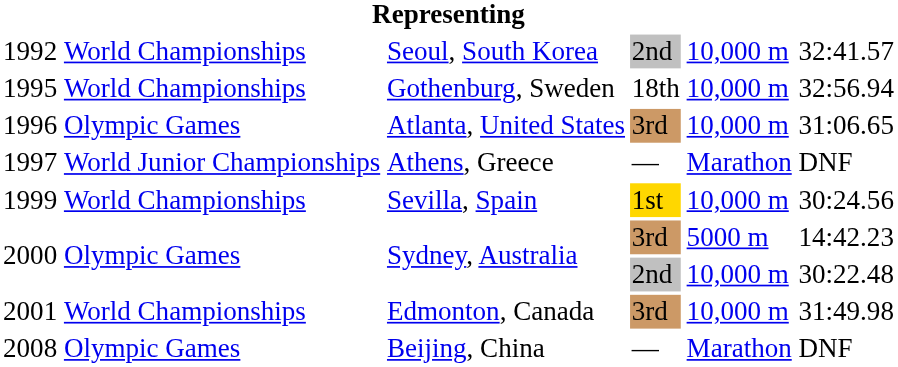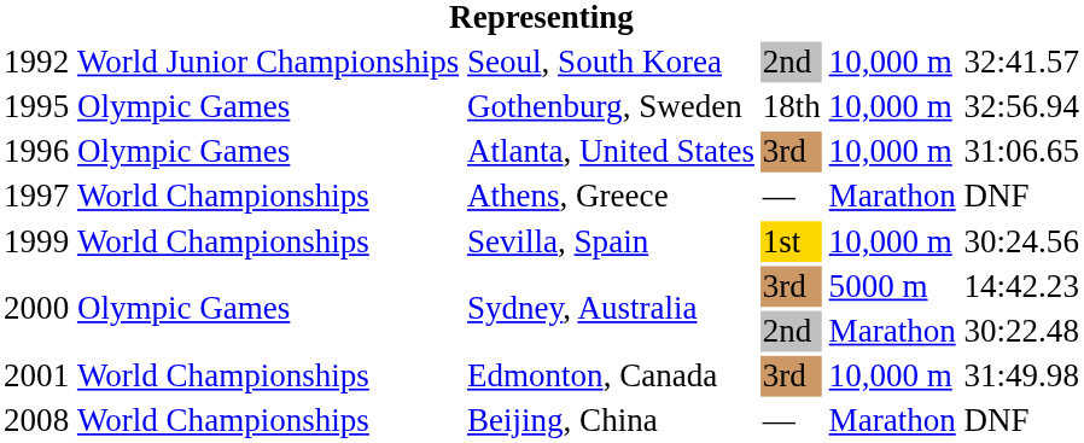1992 | column 2: World Championships -> World Junior Championships
1995 | column 2: World Championships -> Olympic Games
1997 | column 2: World Junior Championships -> World Championships
2000 / 2nd | column 5: 10,000 m -> Marathon
2008 | column 2: Olympic Games -> World Championships
